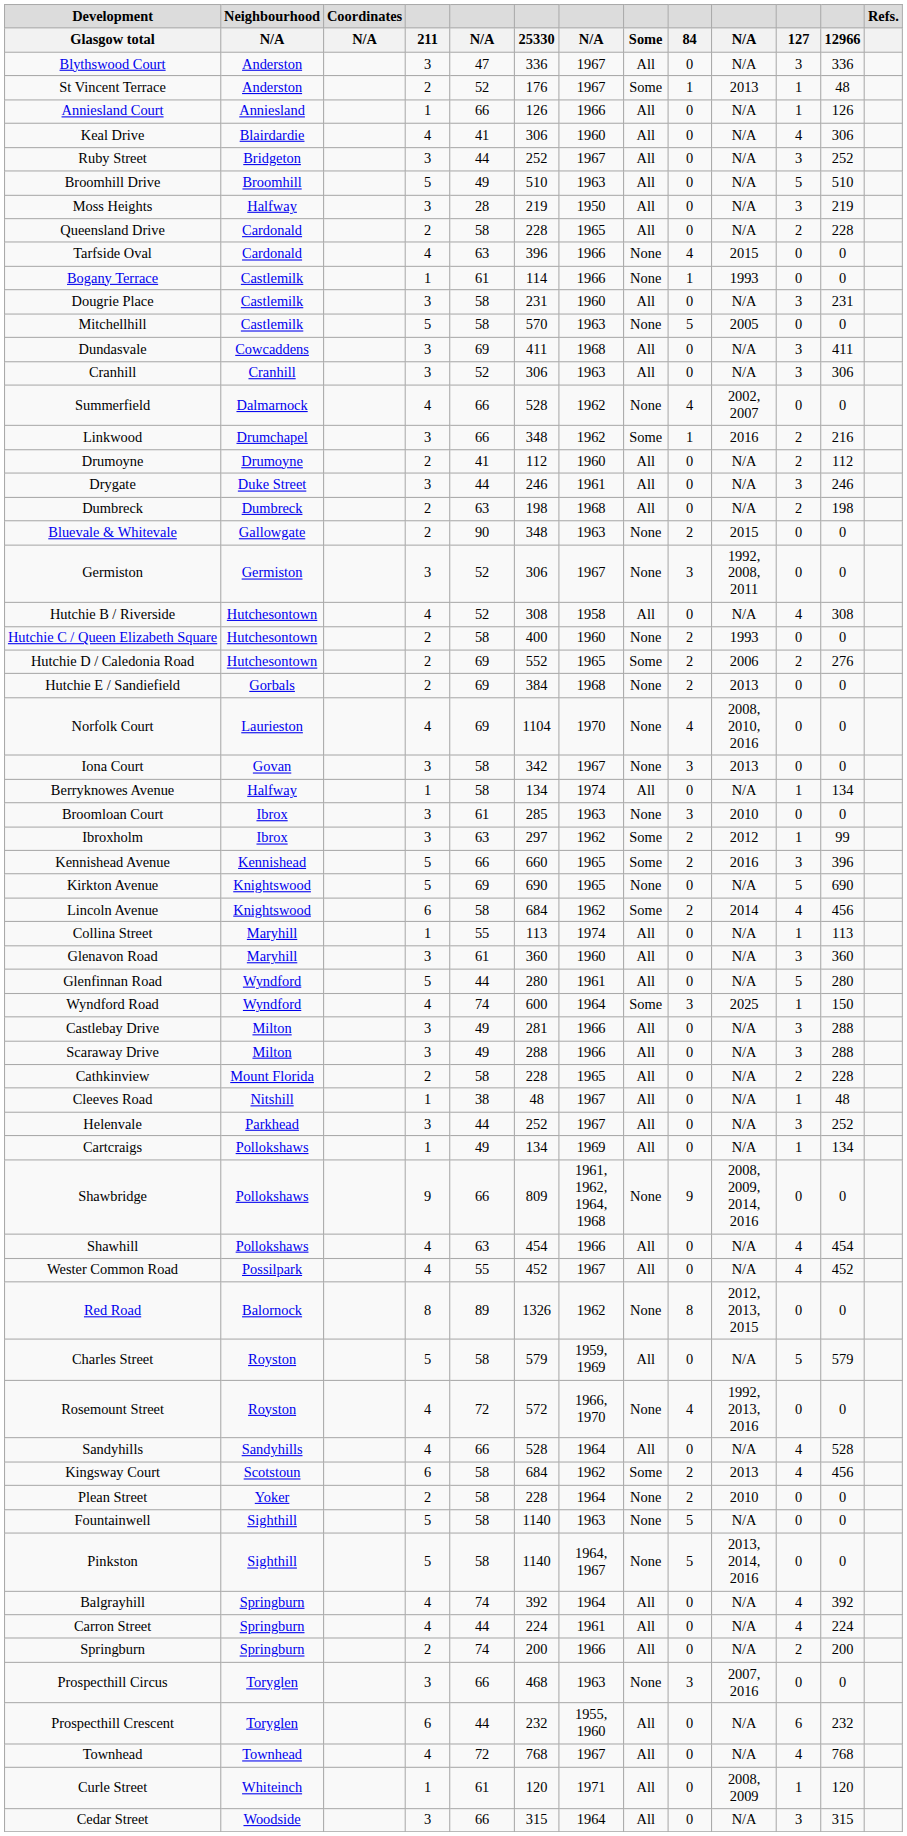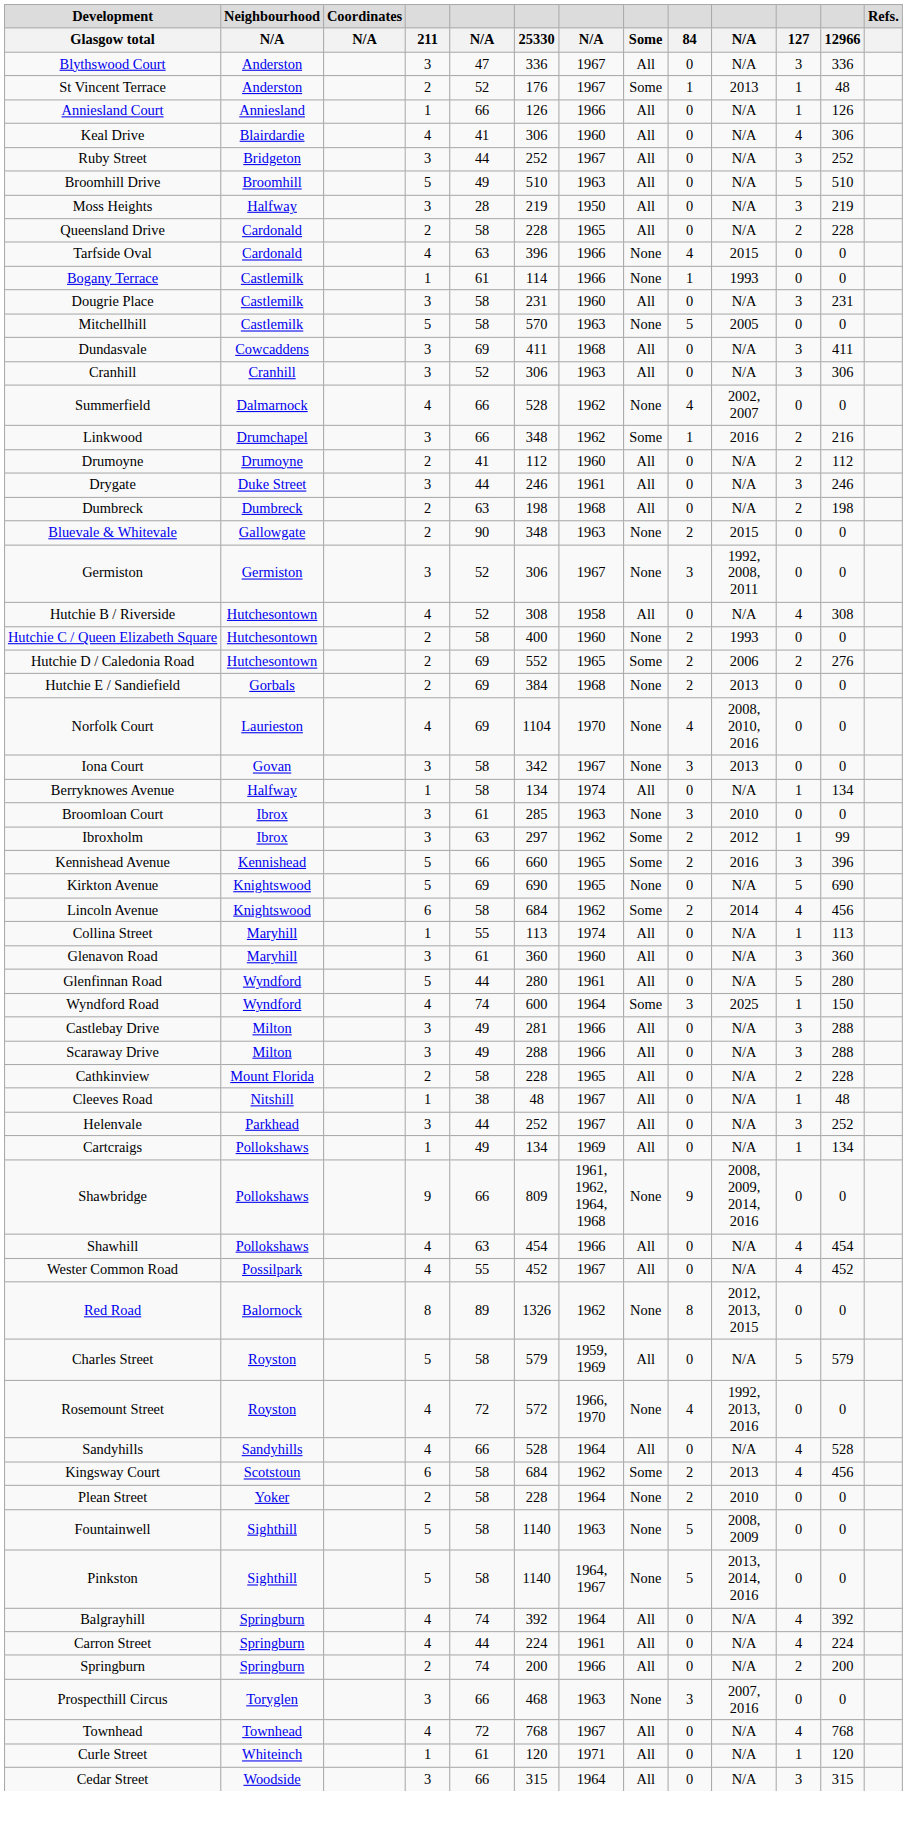Fountainwell | column 10: N/A -> 2008, 2009
- row: Prospecthill Crescent | Toryglen | 6 | 44 | 232 | 1955, 1960 | All | 0 | N/A | 6 | 232
Curle Street | column 10: 2008, 2009 -> N/A
